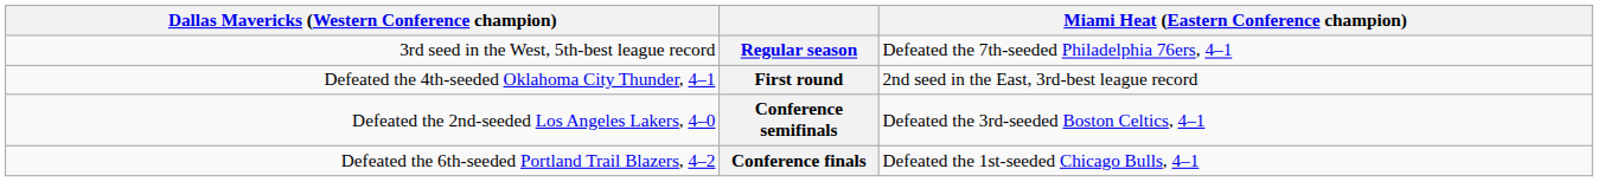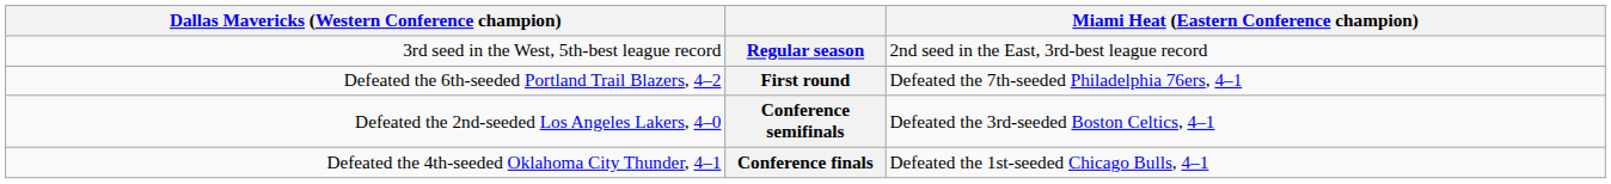Regular season | column 4: Defeated the 7th-seeded Philadelphia 76ers, 4–1 -> 2nd seed in the East, 3rd-best league record
First round | column 1: Defeated the 4th-seeded Oklahoma City Thunder, 4–1 -> Defeated the 6th-seeded Portland Trail Blazers, 4–2
First round | column 4: 2nd seed in the East, 3rd-best league record -> Defeated the 7th-seeded Philadelphia 76ers, 4–1
Conference finals | column 1: Defeated the 6th-seeded Portland Trail Blazers, 4–2 -> Defeated the 4th-seeded Oklahoma City Thunder, 4–1
